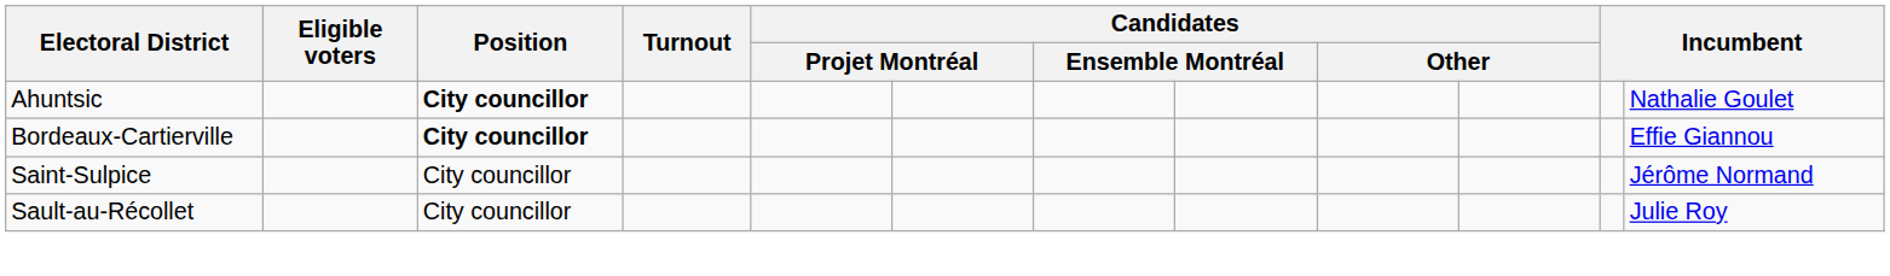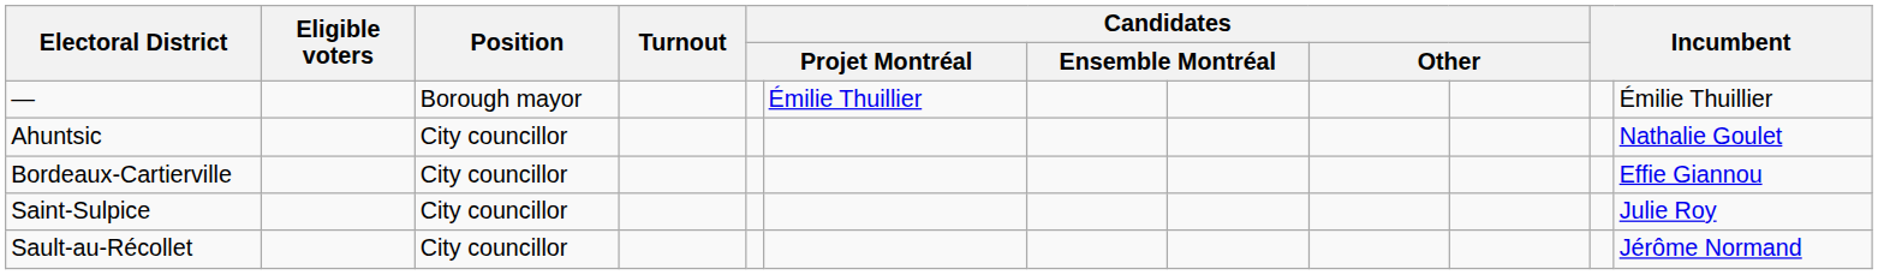+ row: — | Borough mayor | Émilie Thuillier | Émilie Thuillier
Ahuntsic | Position: bold -> normal
Bordeaux-Cartierville | Position: bold -> normal
Saint-Sulpice | column 12: Jérôme Normand -> Julie Roy
Sault-au-Récollet | column 12: Julie Roy -> Jérôme Normand
